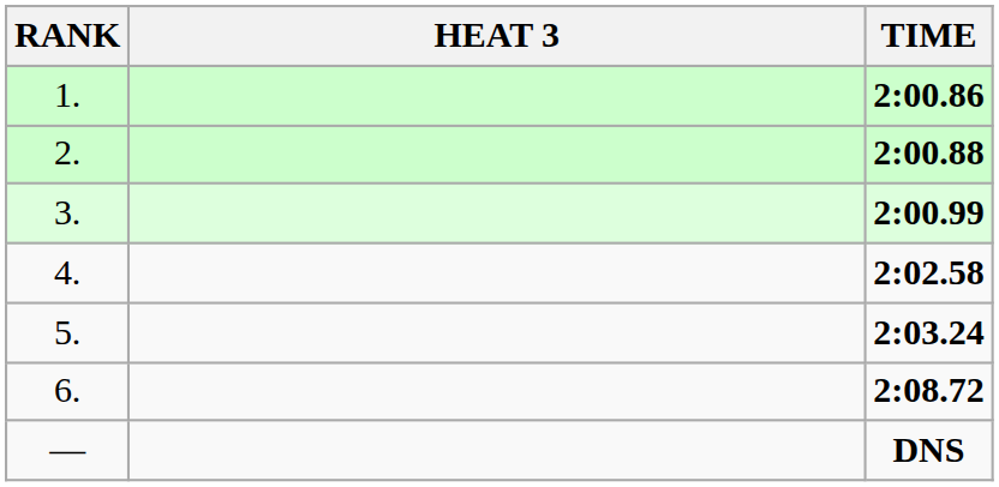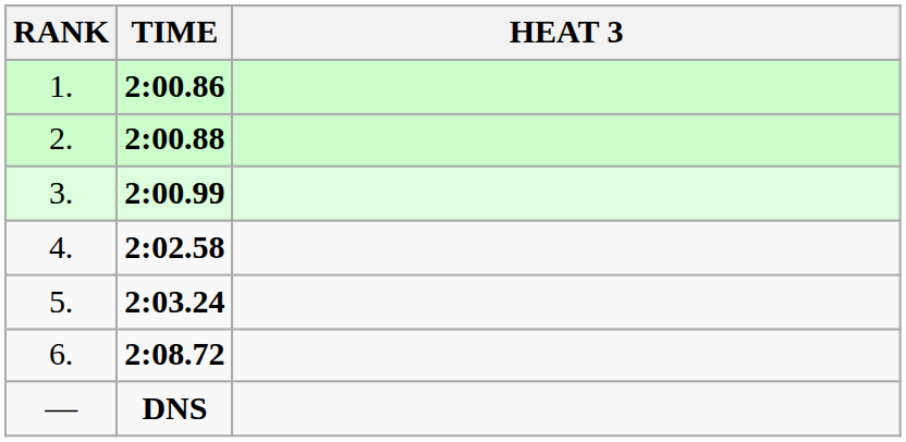columns swapped: HEAT 3 <-> TIME
